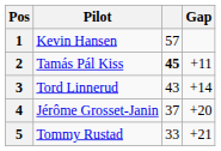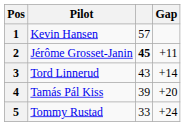2 | Pilot: Tamás Pál Kiss -> Jérôme Grosset-Janin
4 | Pilot: Jérôme Grosset-Janin -> Tamás Pál Kiss
4 | column 3: 37 -> 39
5 | Gap: +21 -> +24
